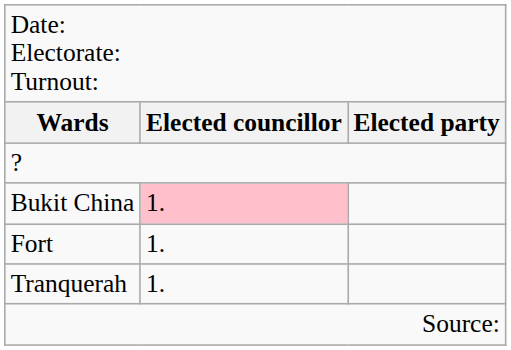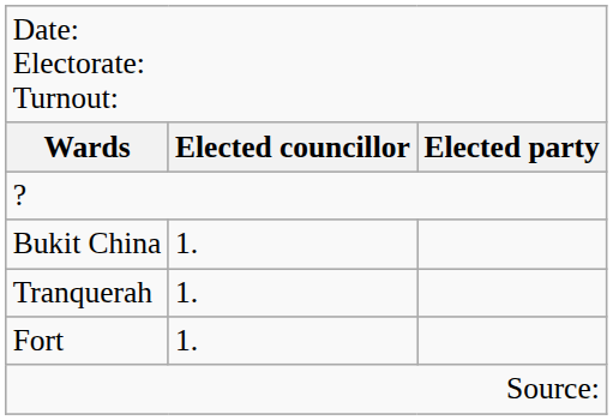Bukit China | column 2: pink background -> no background
rows swapped: Fort <-> Tranquerah
